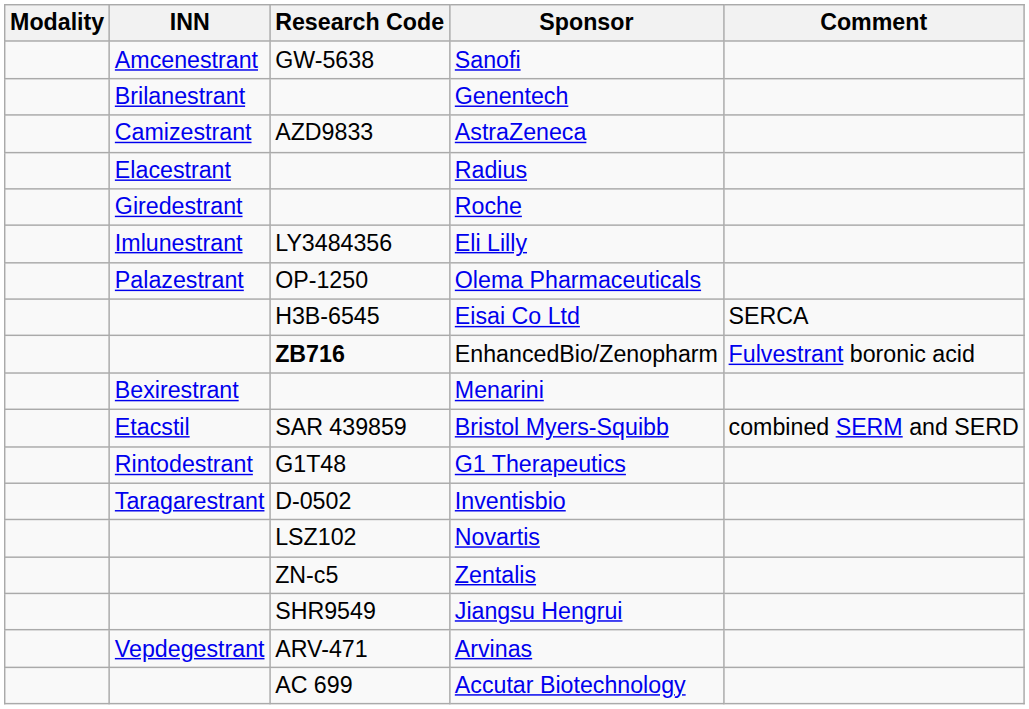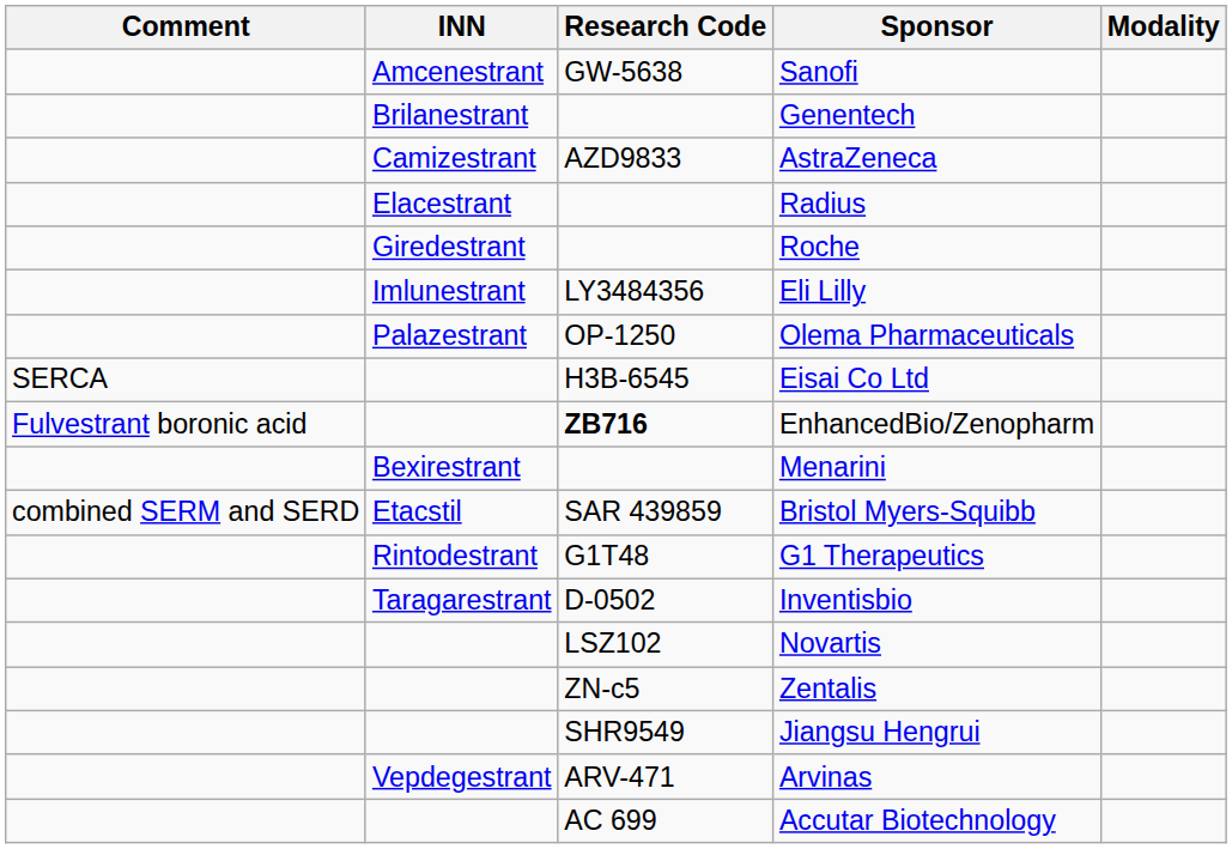columns swapped: Modality <-> Comment
